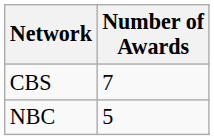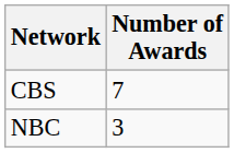NBC | Number of Awards: 5 -> 3
